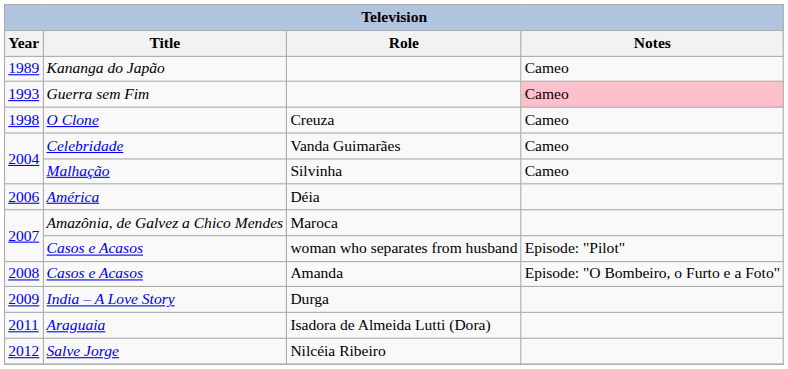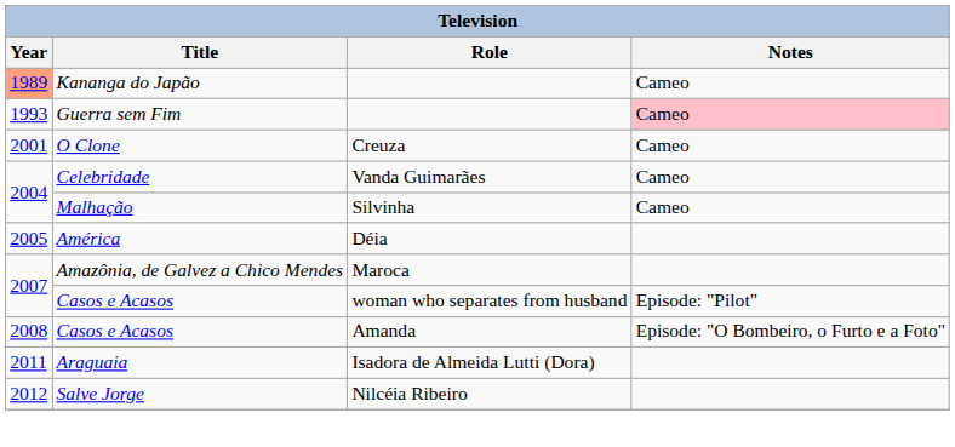Kananga do Japão | Year: no background -> lightsalmon background
O Clone | Year: 1998 -> 2001
América | Year: 2006 -> 2005
- row: 2009 | India – A Love Story | Durga
